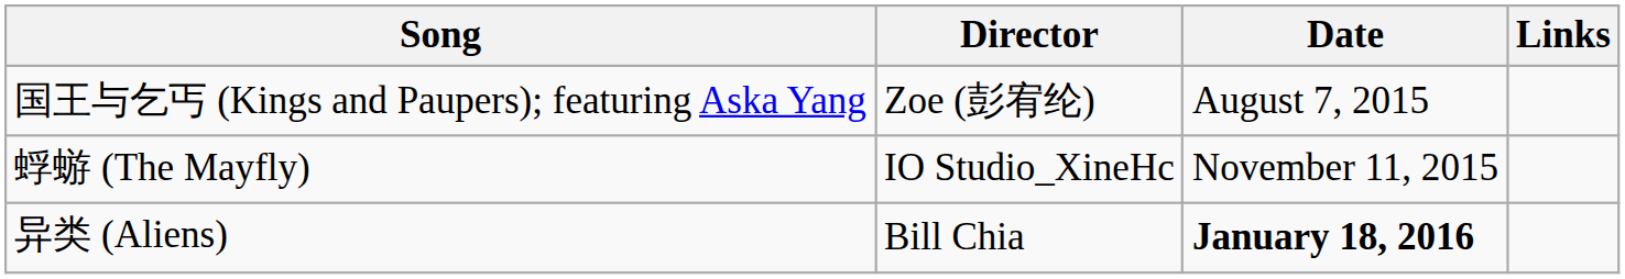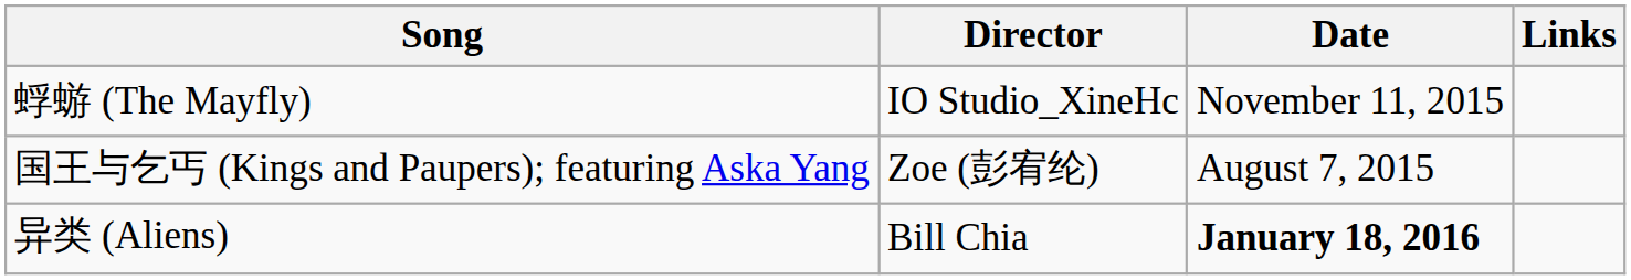rows swapped: 国王与乞丐 (Kings and Paupers); featuring Aska Yang <-> 蜉蝣 (The Mayfly)
